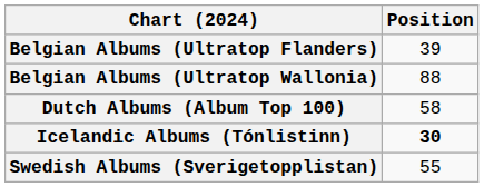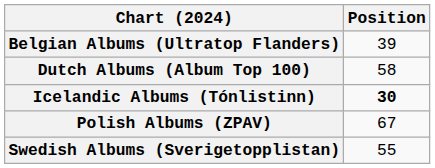- row: Belgian Albums (Ultratop Wallonia) | 88
+ row: Polish Albums (ZPAV) | 67
